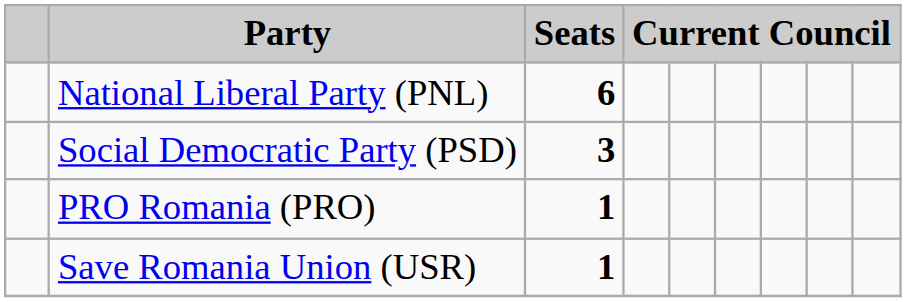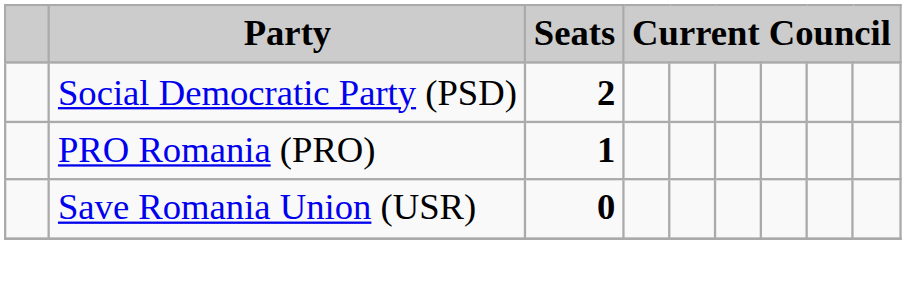- row: National Liberal Party (PNL) | 6
Social Democratic Party (PSD) | Seats: 3 -> 2
Save Romania Union (USR) | Seats: 1 -> 0
